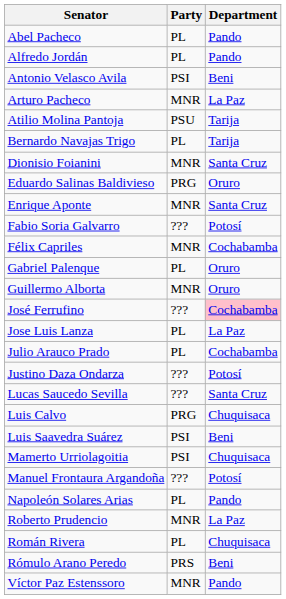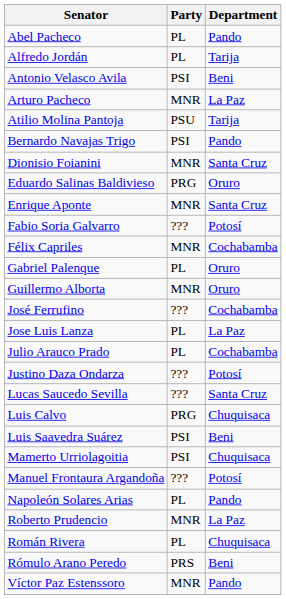Alfredo Jordán | Department: Pando -> Tarija
Bernardo Navajas Trigo | Party: PL -> PSI
Bernardo Navajas Trigo | Department: Tarija -> Pando
José Ferrufino | Department: pink background -> no background
